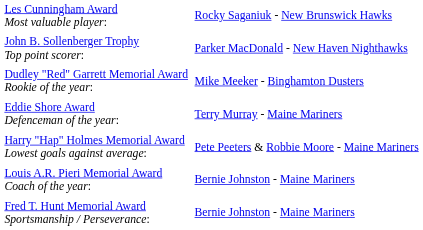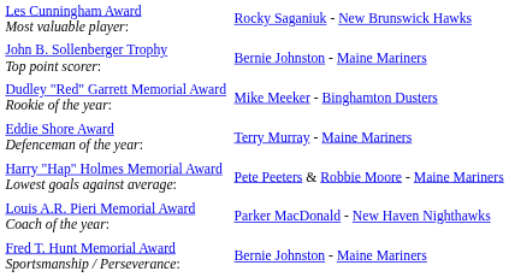John B. Sollenberger Trophy Top point scorer: | column 2: Parker MacDonald - New Haven Nighthawks -> Bernie Johnston - Maine Mariners
Louis A.R. Pieri Memorial Award Coach of the year: | column 2: Bernie Johnston - Maine Mariners -> Parker MacDonald - New Haven Nighthawks
